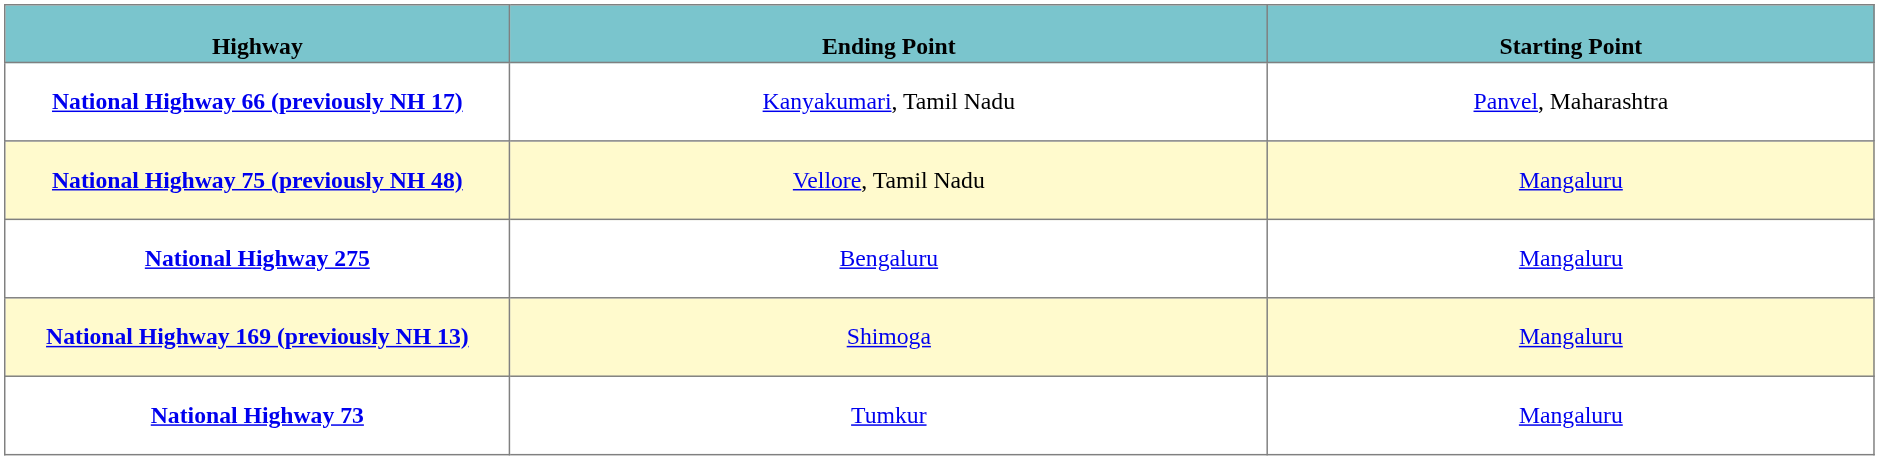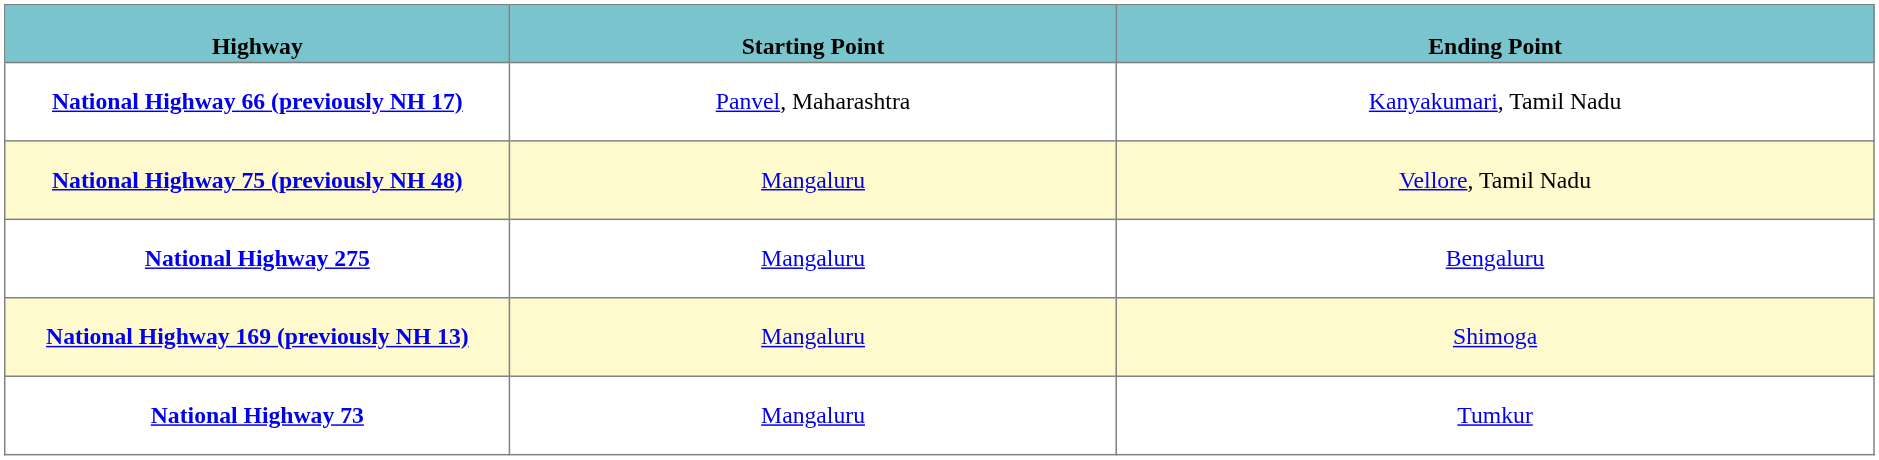columns swapped: Starting Point <-> Ending Point
